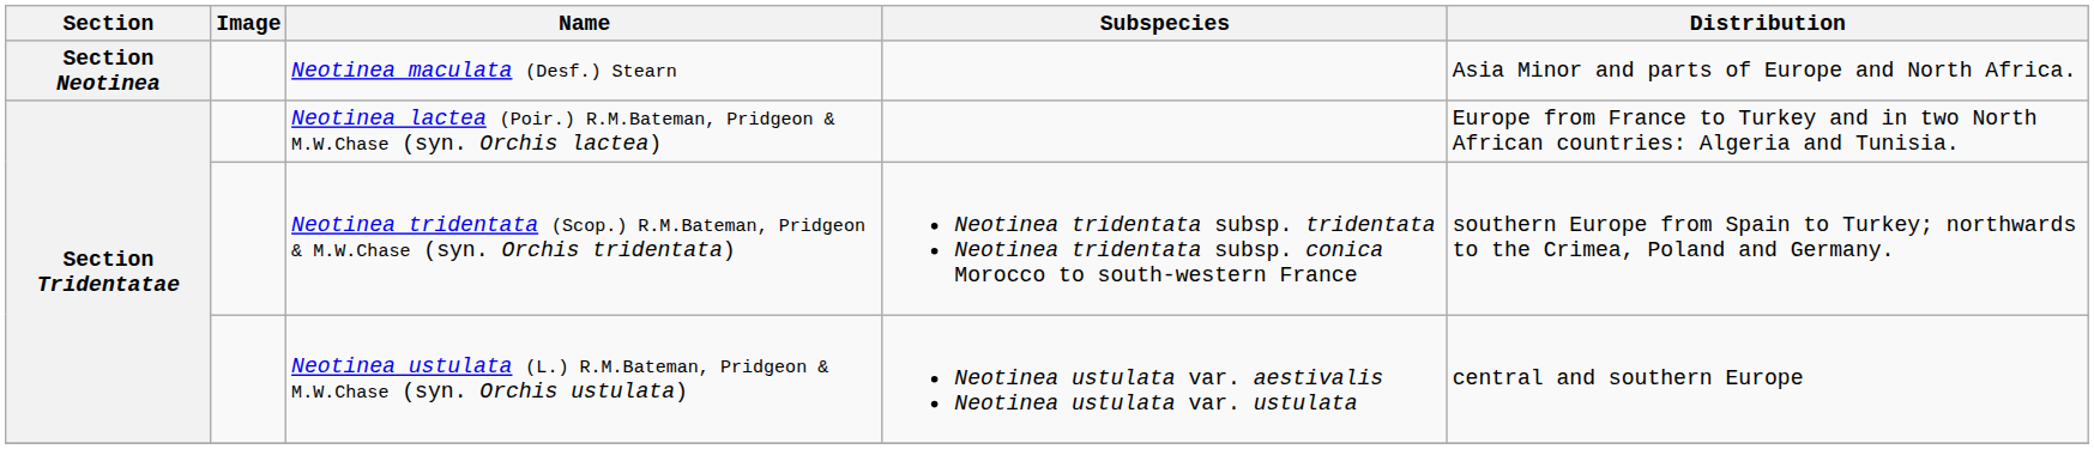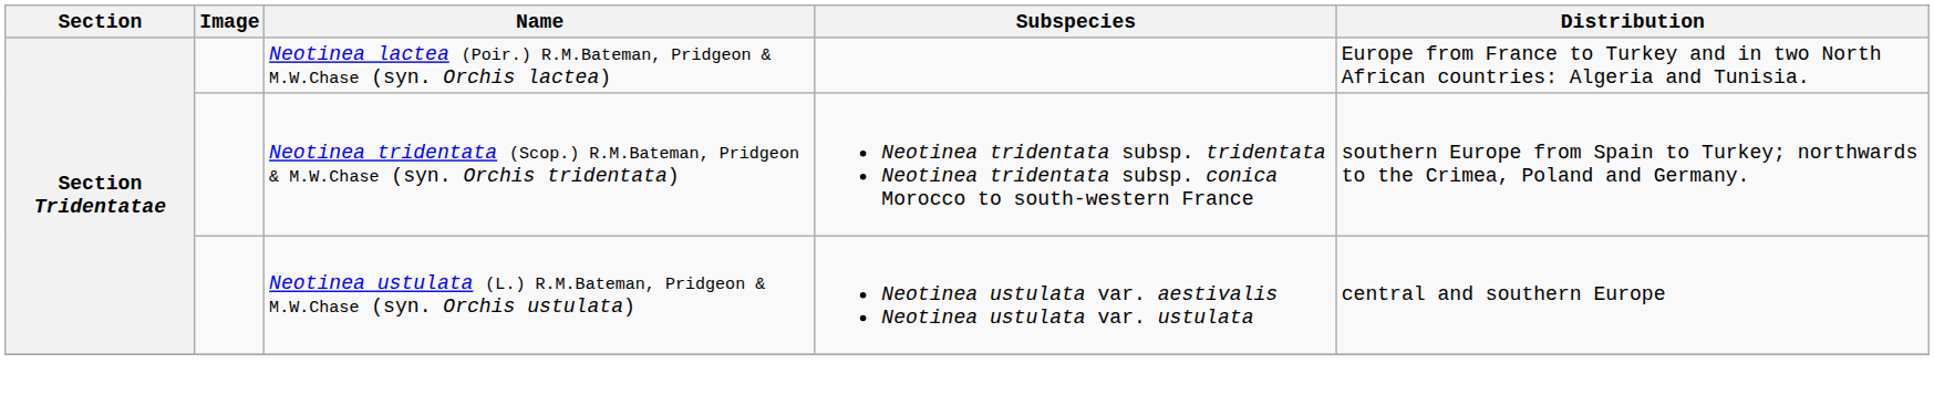- row: Section Neotinea | Neotinea maculata (Desf.) Stearn | Asia Minor and parts of Europe and North Africa.
